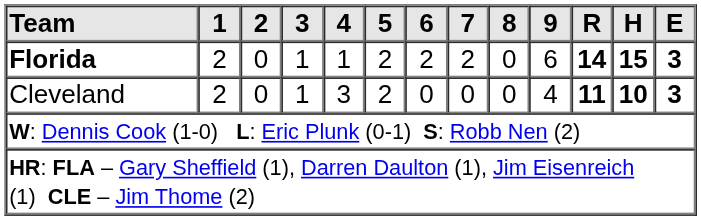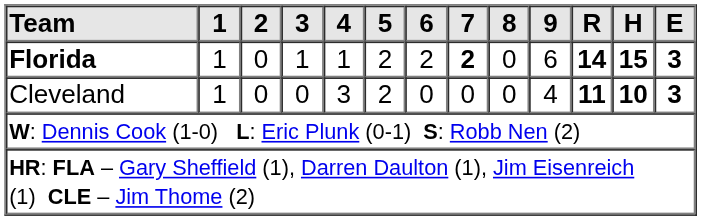Florida | 1: 2 -> 1
Florida | 7: normal -> bold
Cleveland | 1: 2 -> 1
Cleveland | 3: 1 -> 0
